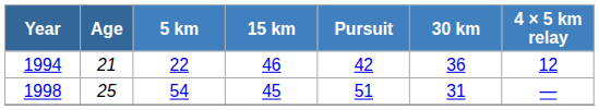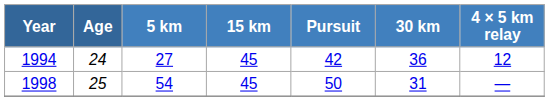1994 | Age: 21 -> 24
1994 | 5 km: 22 -> 27
1994 | 15 km: 46 -> 45
1998 | Pursuit: 51 -> 50
